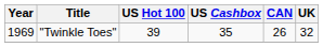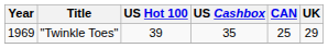"Twinkle Toes" | CAN: 26 -> 25
"Twinkle Toes" | UK: 32 -> 29
